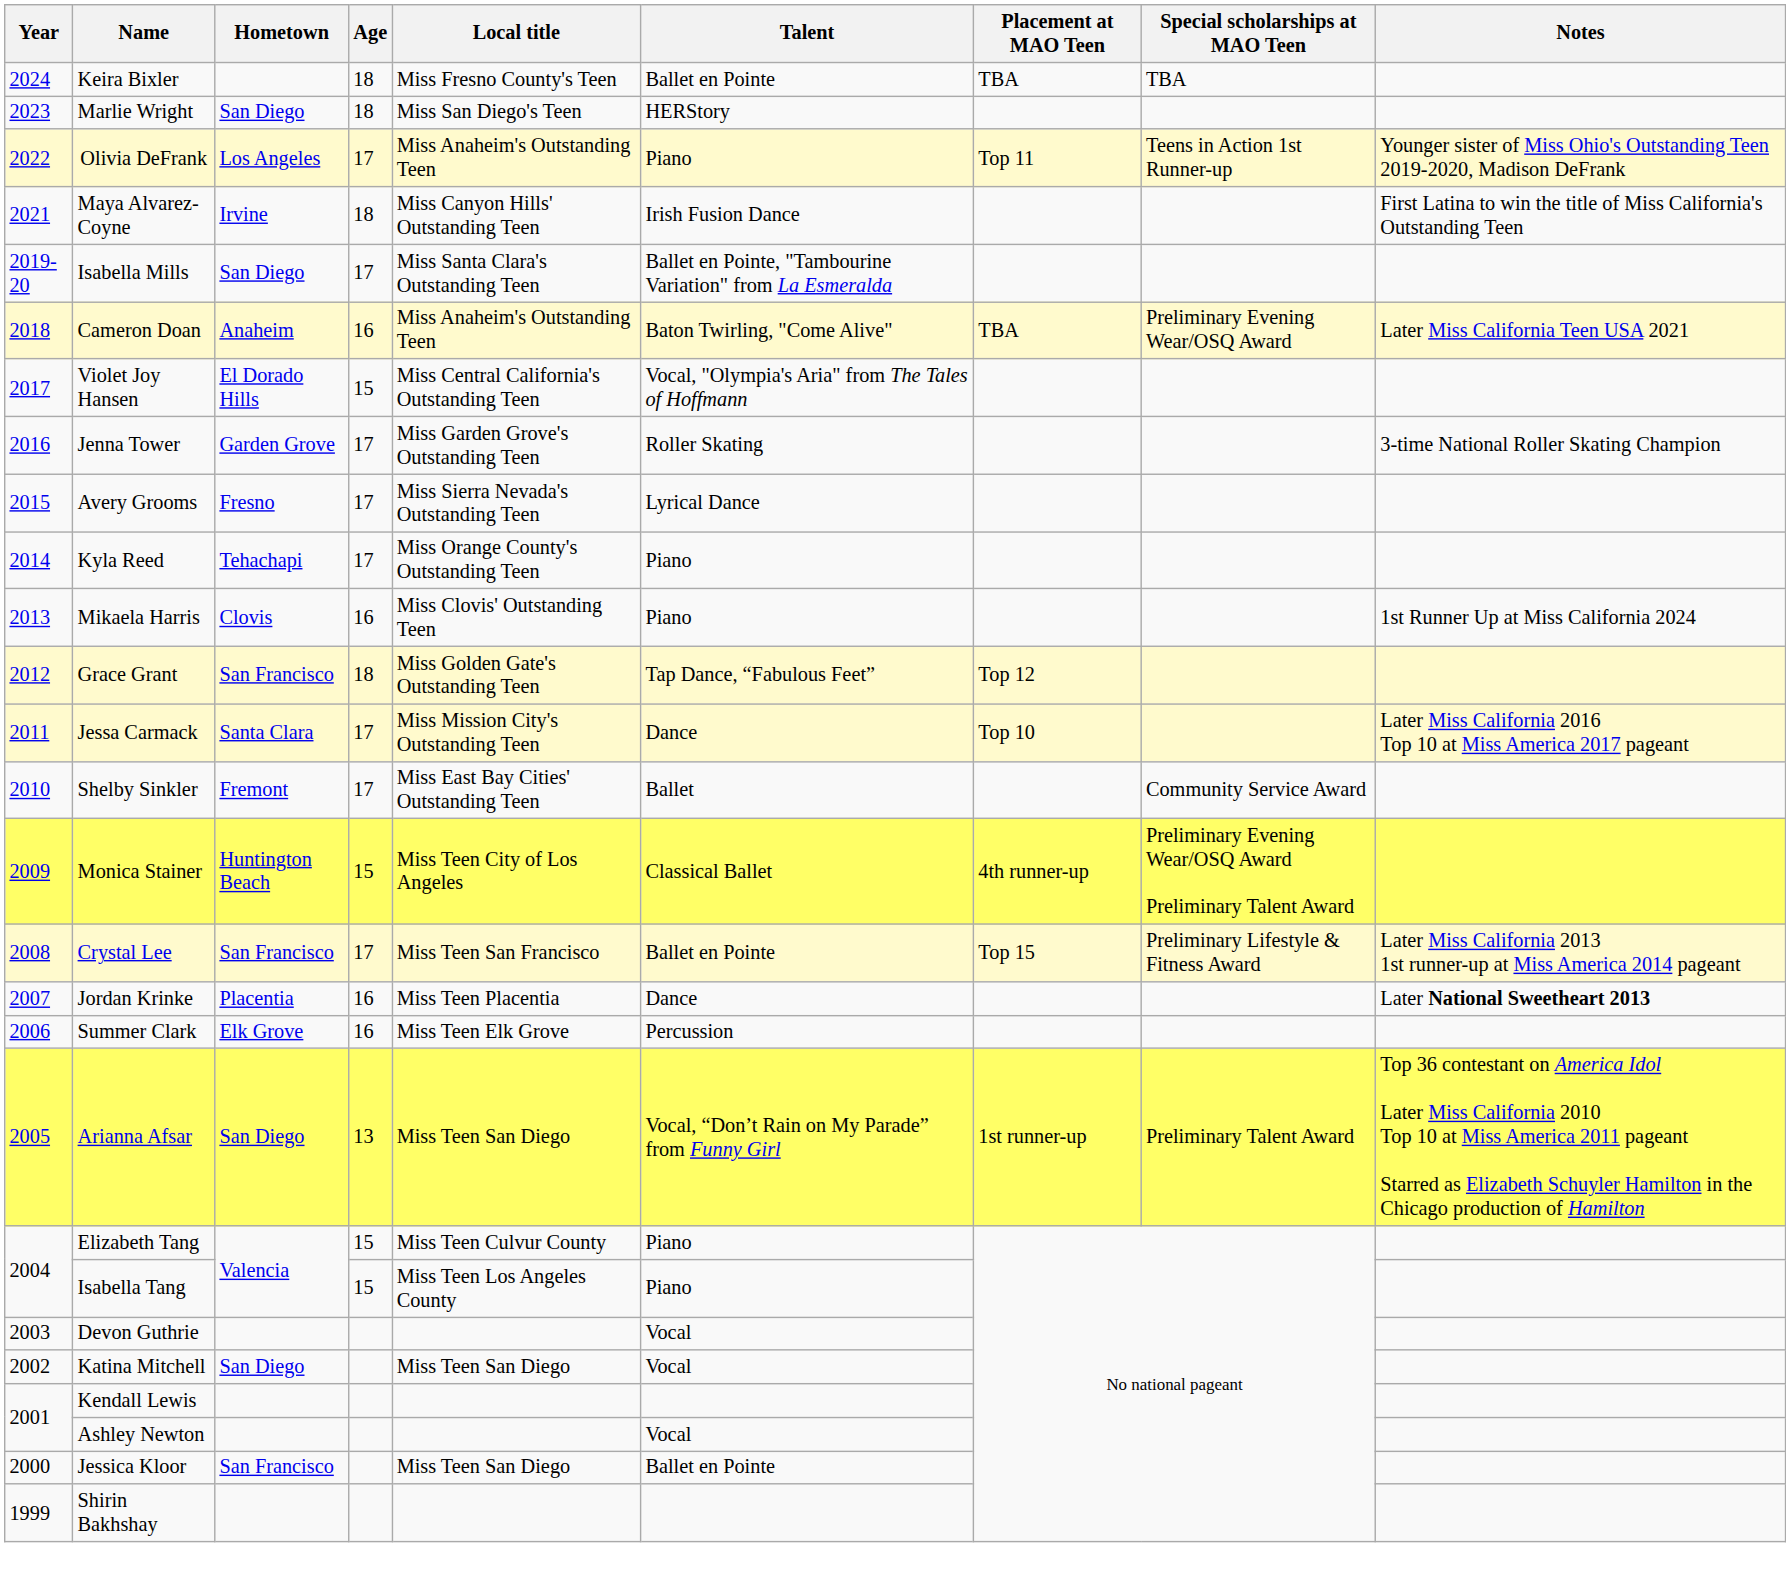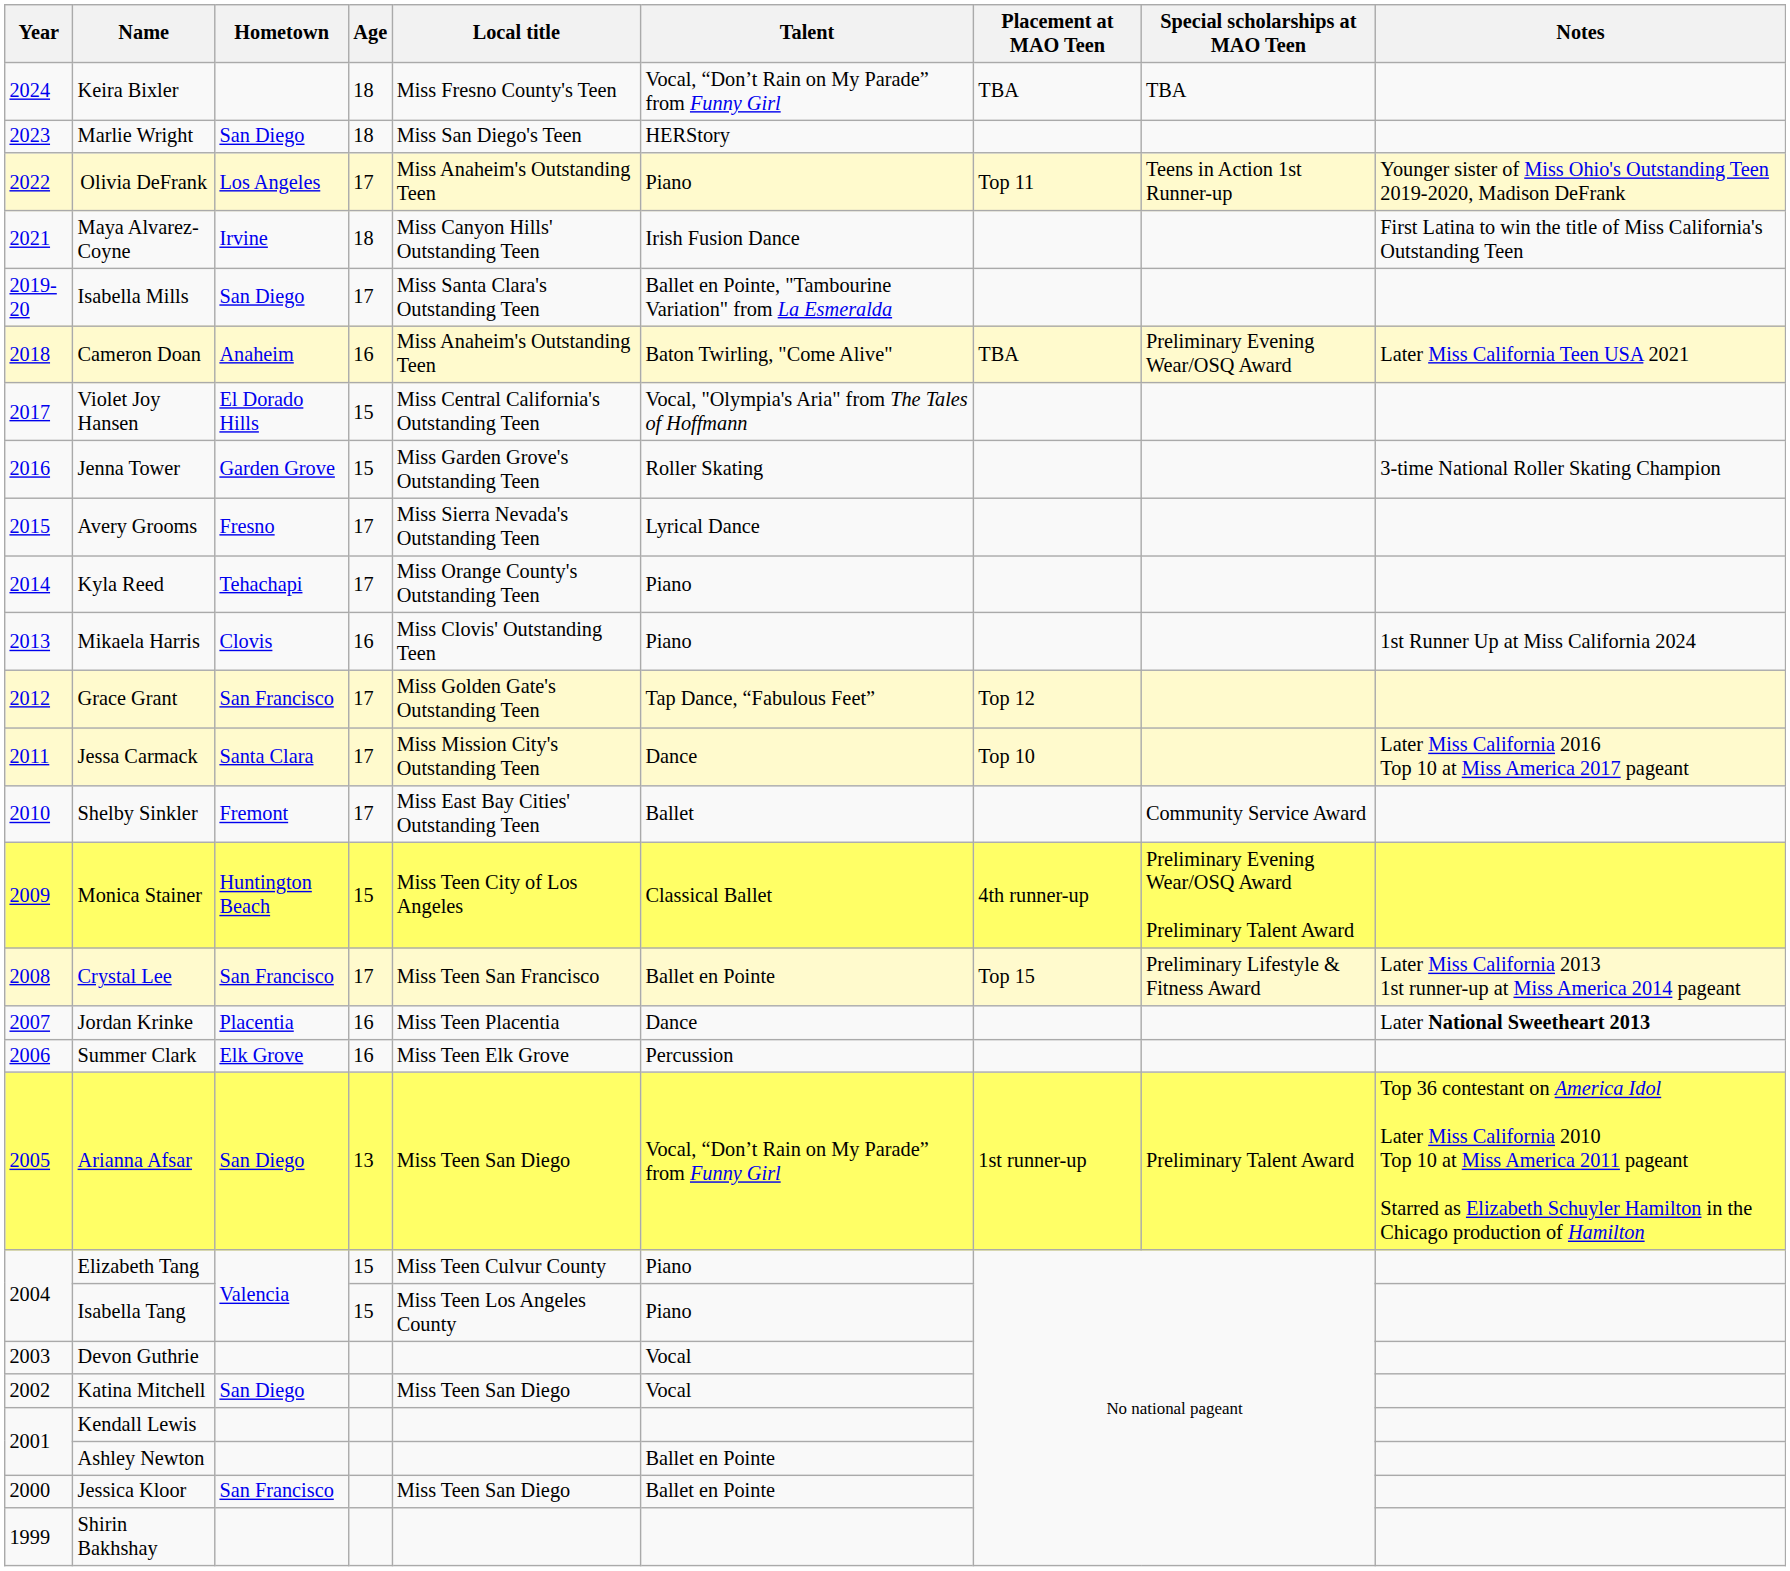Keira Bixler | Talent: Ballet en Pointe -> Vocal, “Don’t Rain on My Parade” from Funny Girl
Jenna Tower | Age: 17 -> 15
Grace Grant | Age: 18 -> 17
Ashley Newton | Talent: Vocal -> Ballet en Pointe
